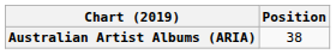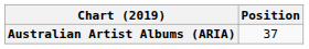Australian Artist Albums (ARIA) | Position: 38 -> 37
